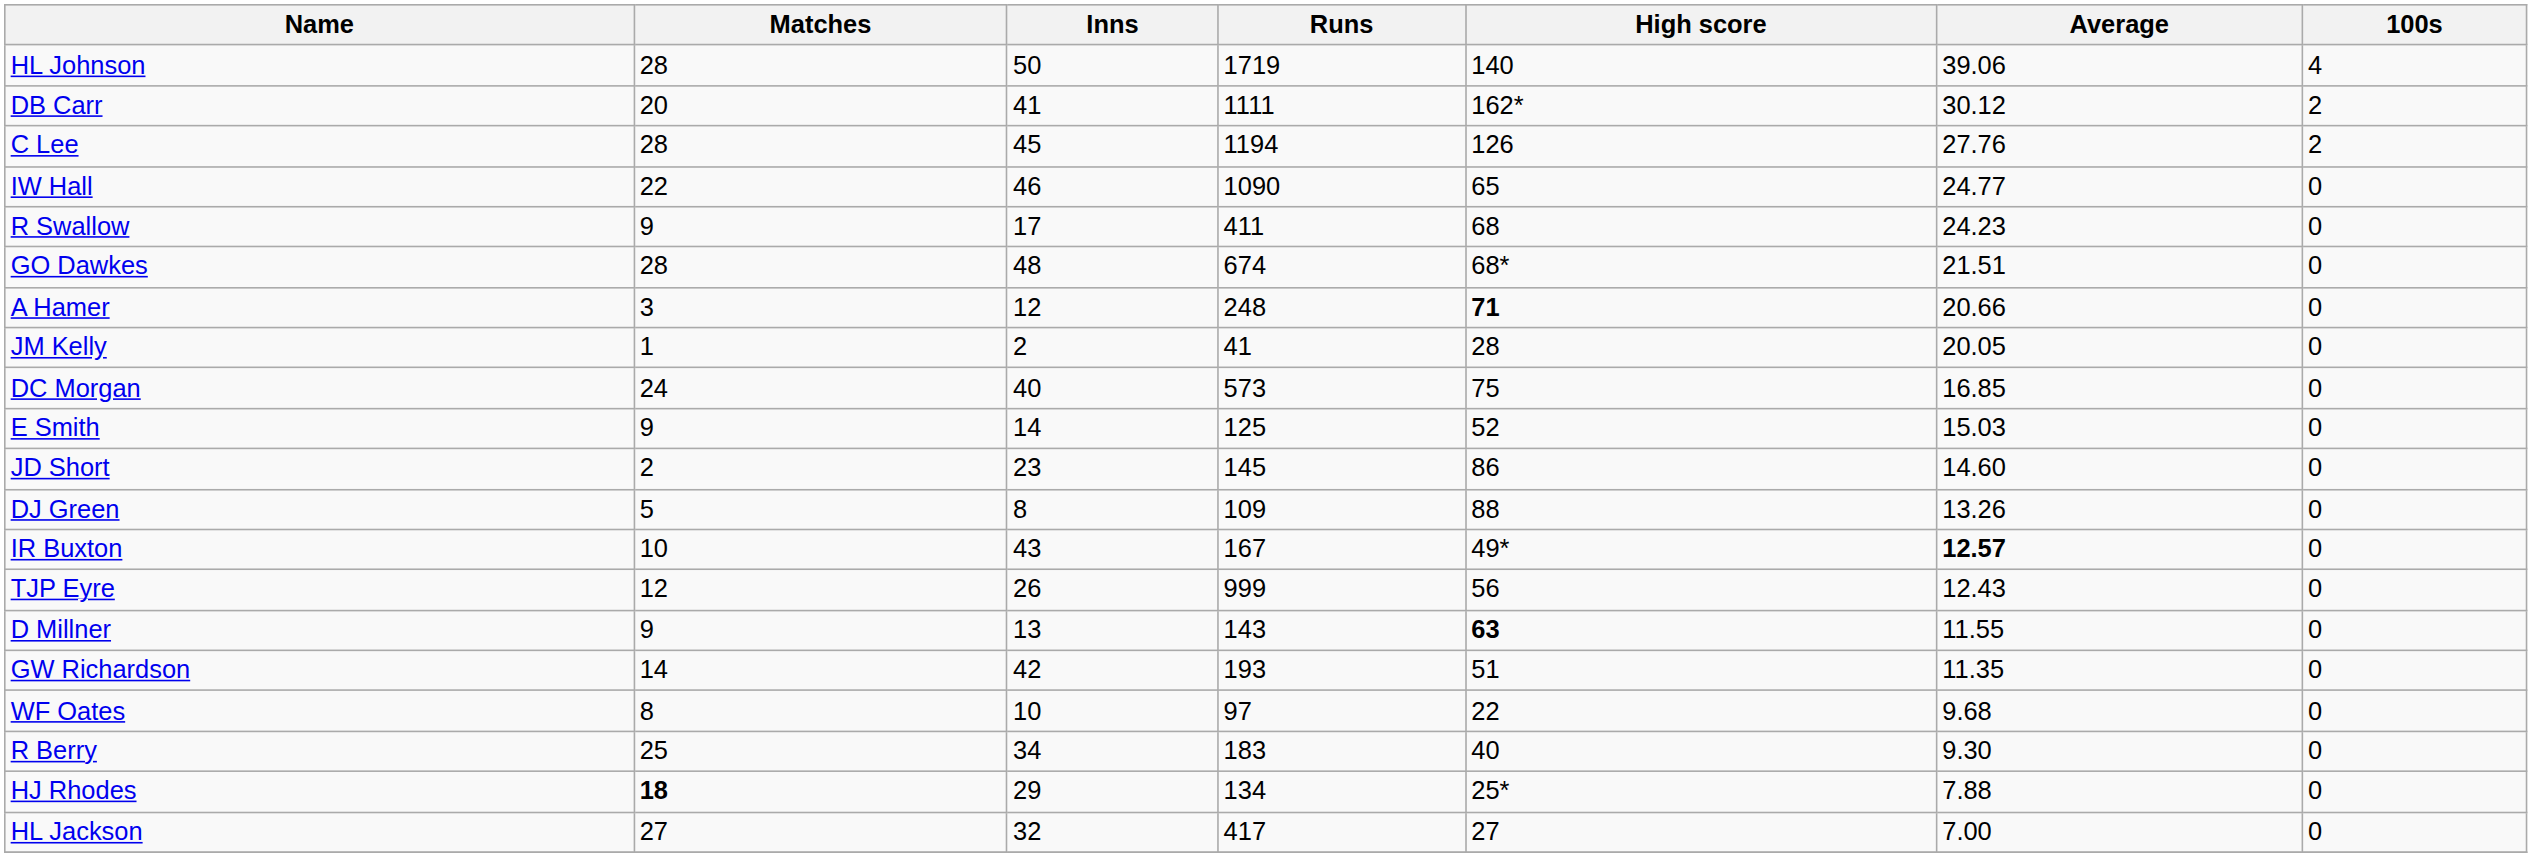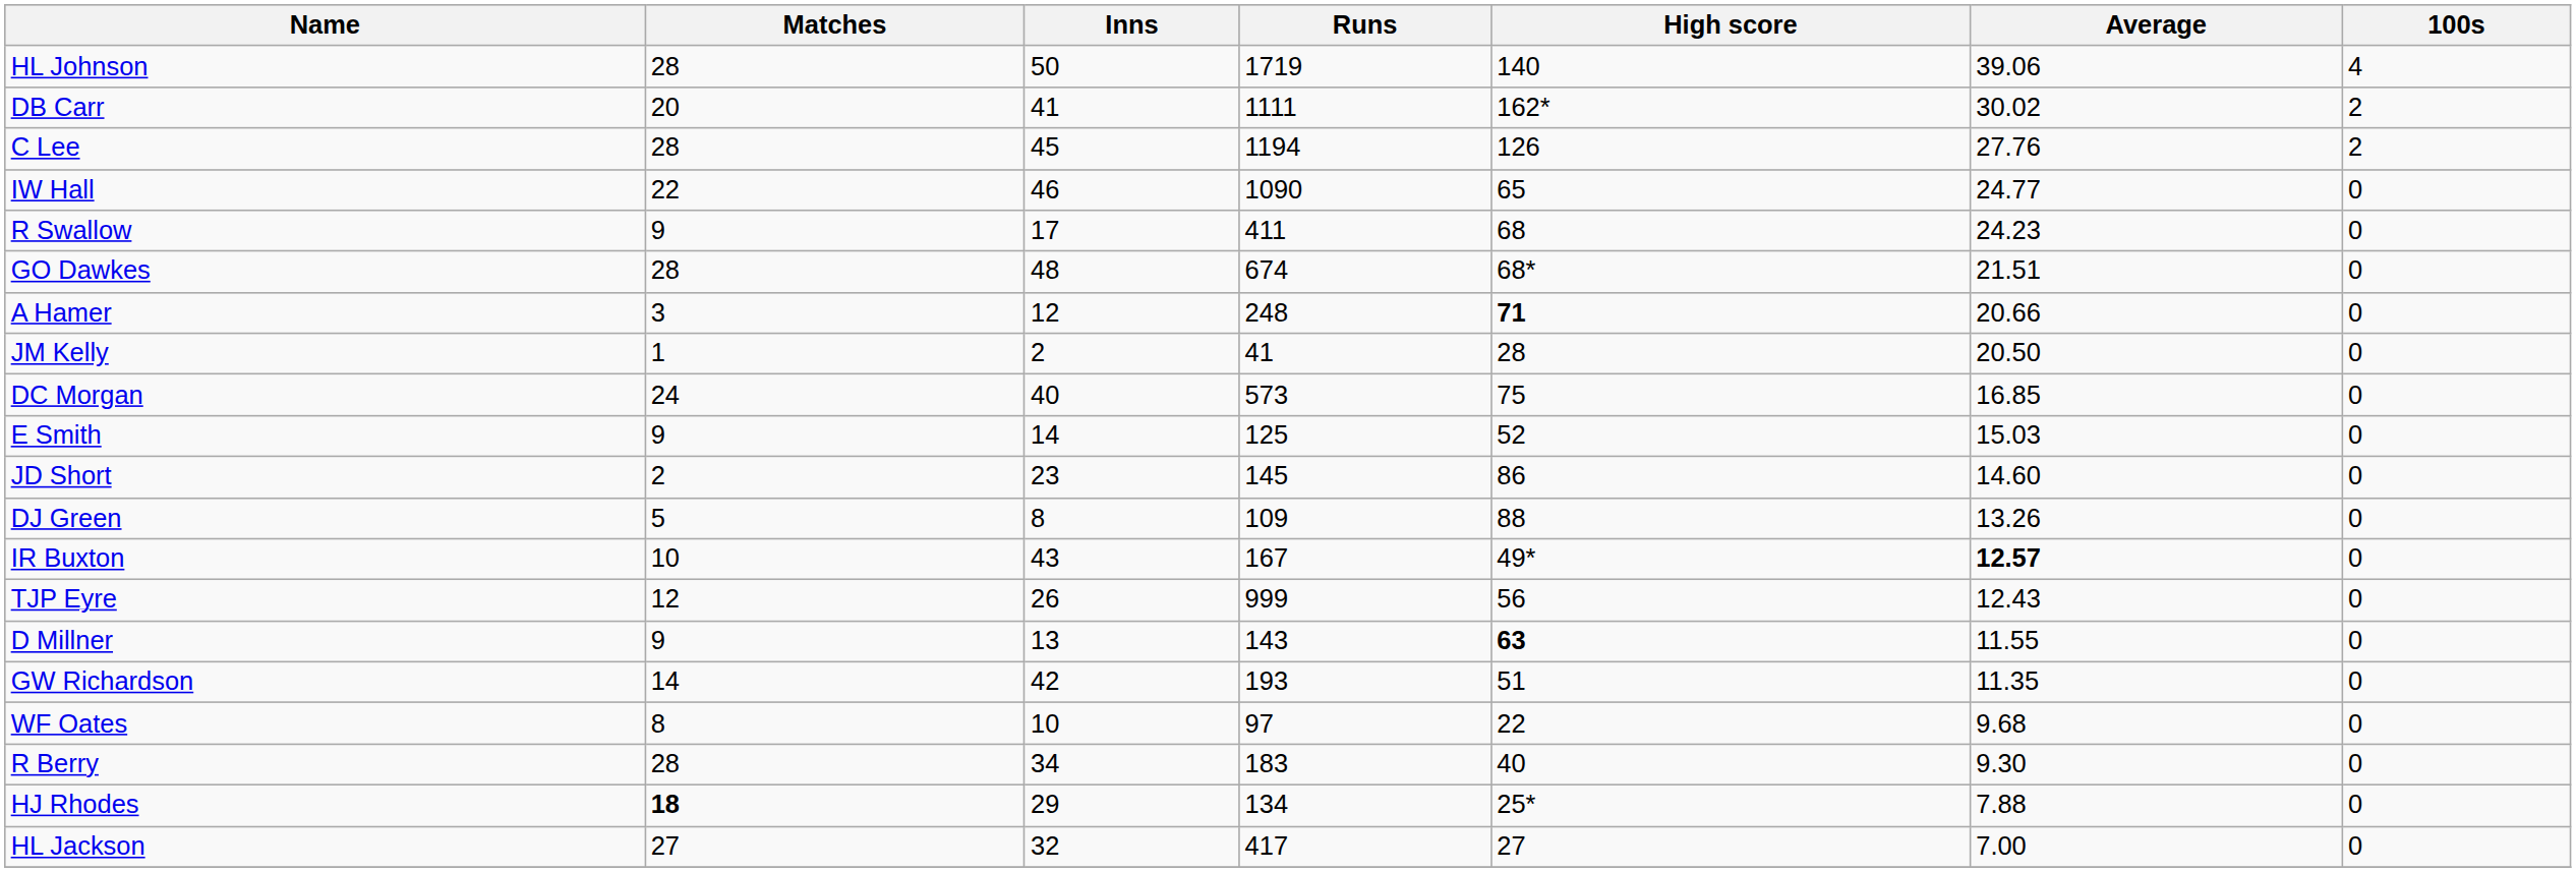DB Carr | Average: 30.12 -> 30.02
JM Kelly | Average: 20.05 -> 20.50
R Berry | Matches: 25 -> 28
